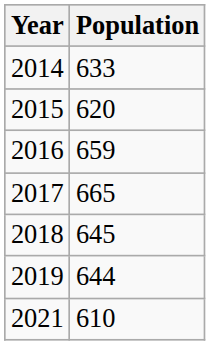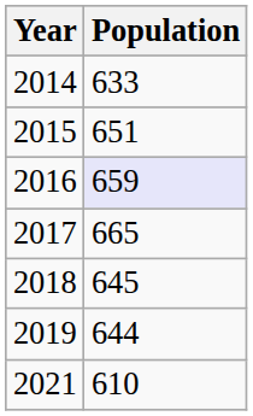2015 | Population: 620 -> 651
2016 | Population: no background -> lavender background
